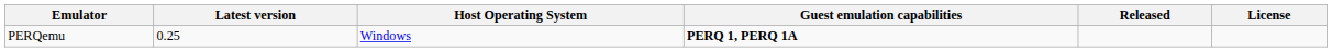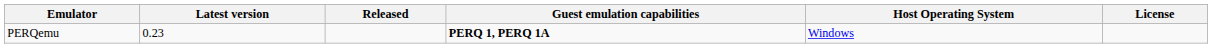columns swapped: Released <-> Host Operating System
PERQemu | Latest version: 0.25 -> 0.23
